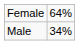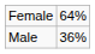Male | column 2: 34% -> 36%
